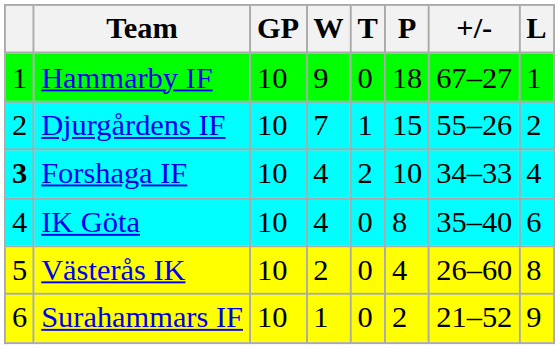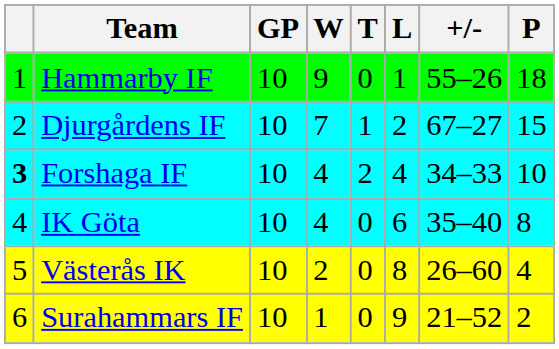columns swapped: L <-> P
Hammarby IF | +/-: 67–27 -> 55–26
Djurgårdens IF | +/-: 55–26 -> 67–27
